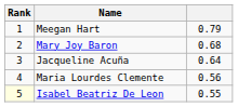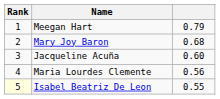Jacqueline Acuña | column 3: 0.64 -> 0.60
